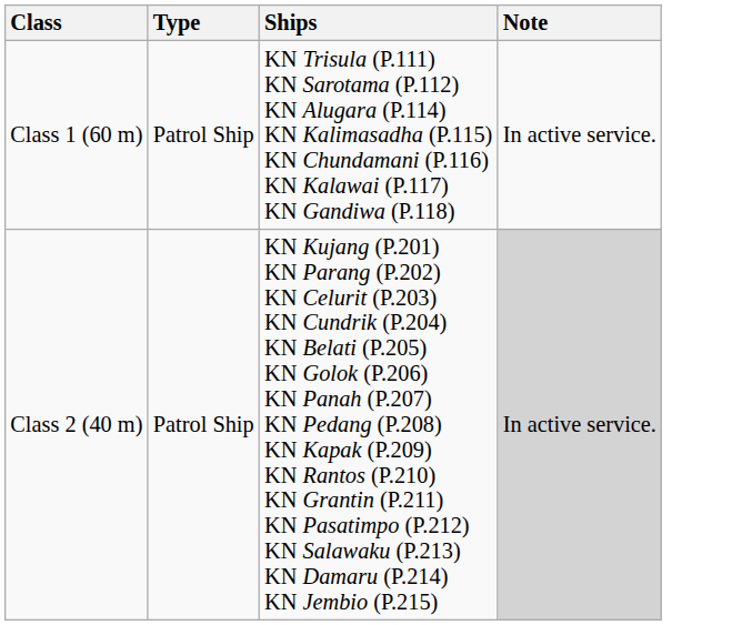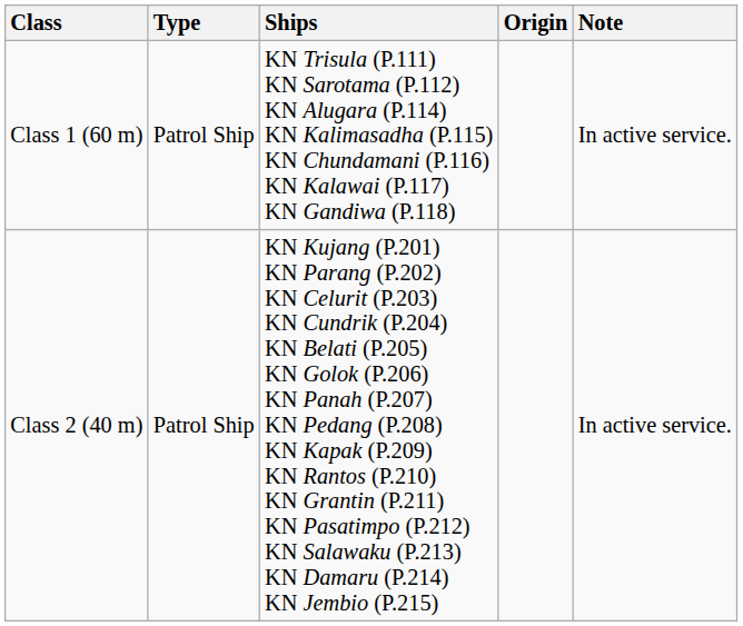+ column: Origin
Class 2 (40 m) | Note: lightgrey background -> no background
